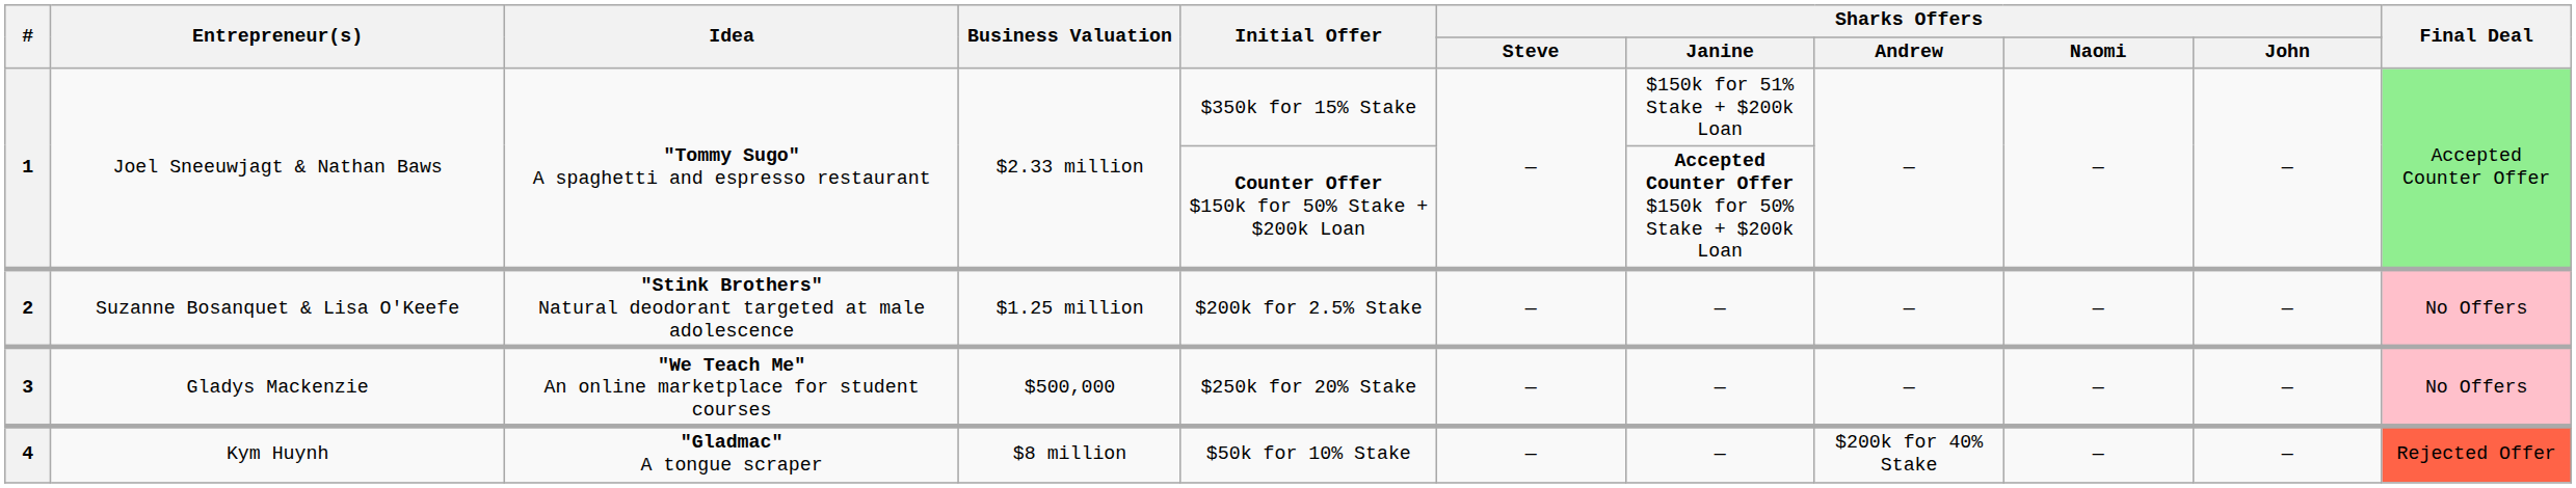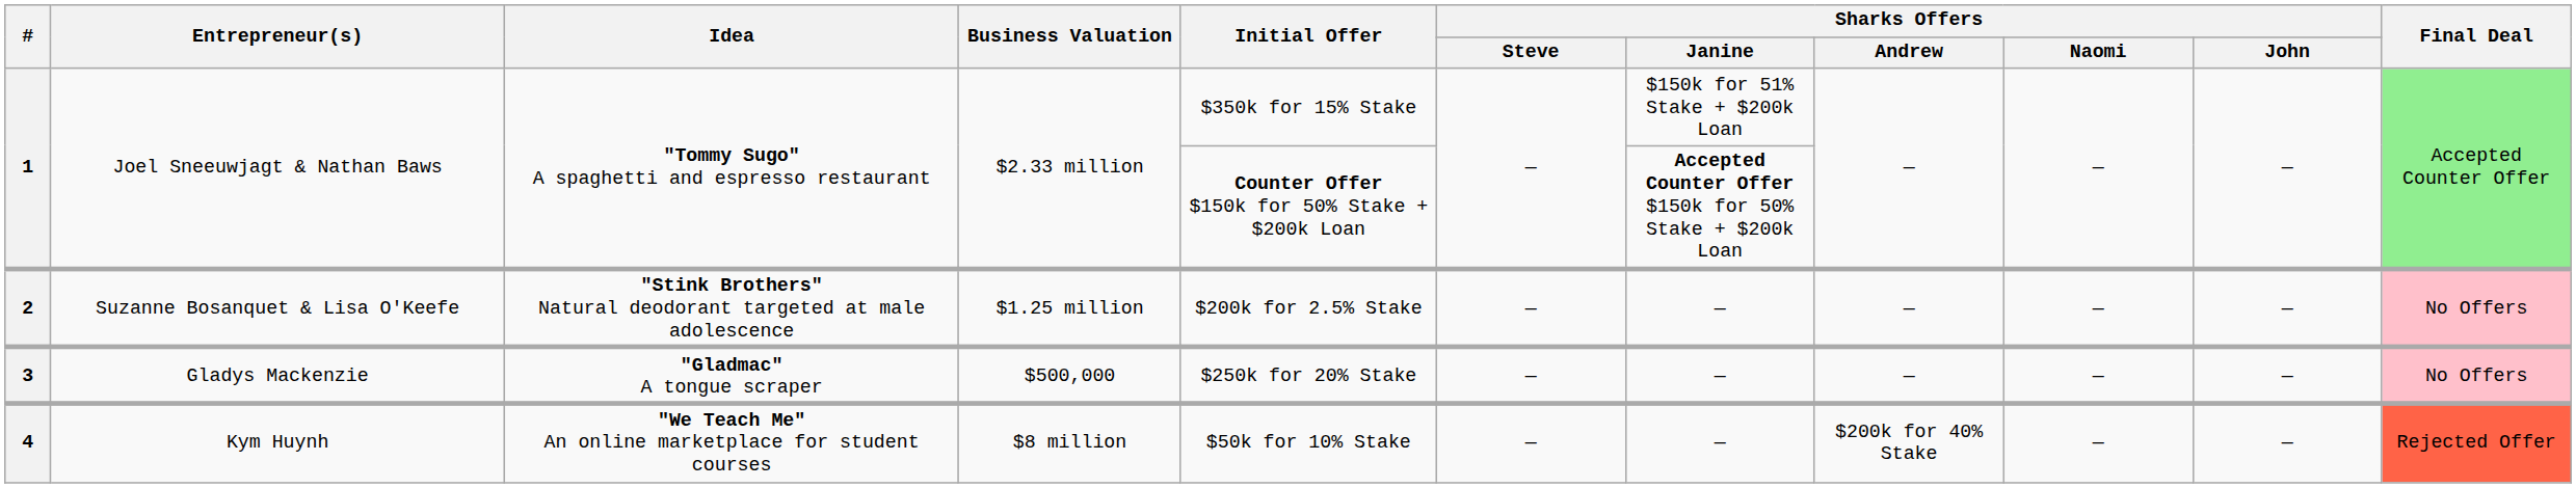3 | Idea: "We Teach Me" An online marketplace for student courses -> "Gladmac" A tongue scraper
4 | Idea: "Gladmac" A tongue scraper -> "We Teach Me" An online marketplace for student courses
